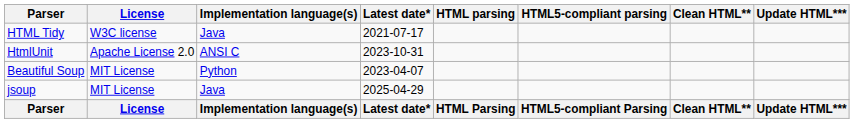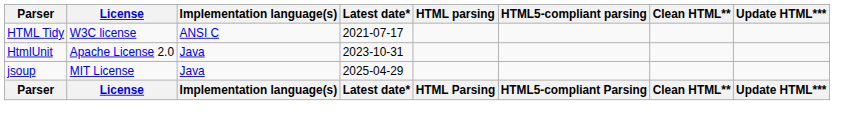HTML Tidy | Implementation language(s): Java -> ANSI C
HtmlUnit | Implementation language(s): ANSI C -> Java
- row: Beautiful Soup | MIT License | Python | 2023-04-07
